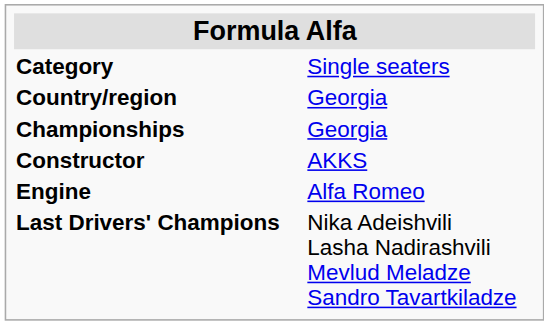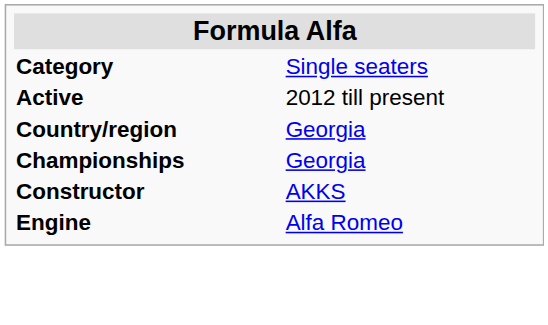+ row: Active | 2012 till present
- row: Last Drivers' Champions | Nika Adeishvili Lasha Nadirashvili Mevlud Meladze Sandro Tavartkiladze
